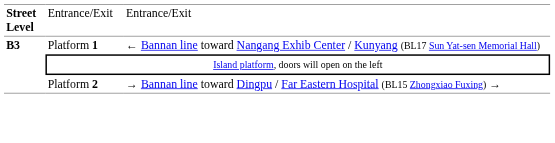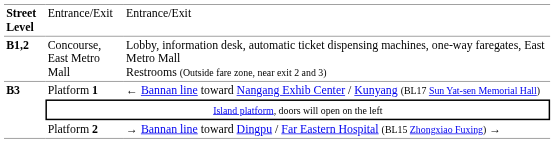+ row: B1,2 | Concourse, East Metro Mall | Lobby, information desk, automatic ticket dispensing machines, one-way faregates, East Metro Mall Restrooms (Outside fare zone, near exit 2 and 3)
